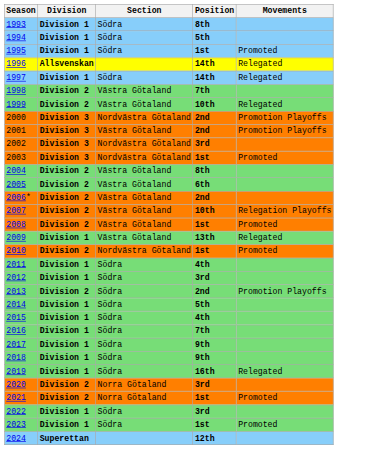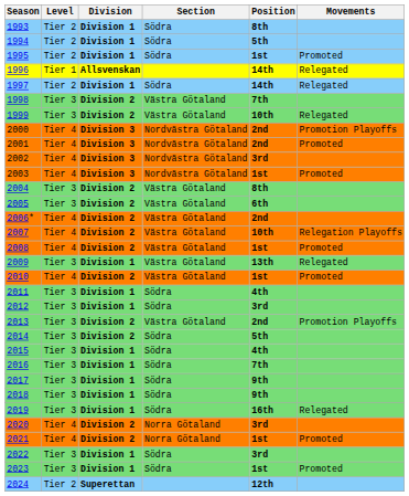+ column: Level | Tier 2 | Tier 2 | Tier 2 | Tier 1 | Tier 2 | Tier 3 | Tier 3 | Tier 4 | Tier 4 | Tier 4 | Tier 4 | Tier 3 | Tier 3 | Tier 4 | Tier 4 | Tier 4 | Tier 3 | Tier 4 | Tier 3 | Tier 3 | Tier 3 | Tier 3 | Tier 3 | Tier 3 | Tier 3 | Tier 3 | Tier 3 | Tier 4 | Tier 4 | Tier 3 | Tier 3 | Tier 2
2001 | Section: Västra Götaland -> Nordvästra Götaland
2001 | Movements: Promotion Playoffs -> Promoted
2010 | Section: Nordvästra Götaland -> Västra Götaland
2013 | Section: Södra -> Västra Götaland
2014 | Division: Division 1 -> Division 2
